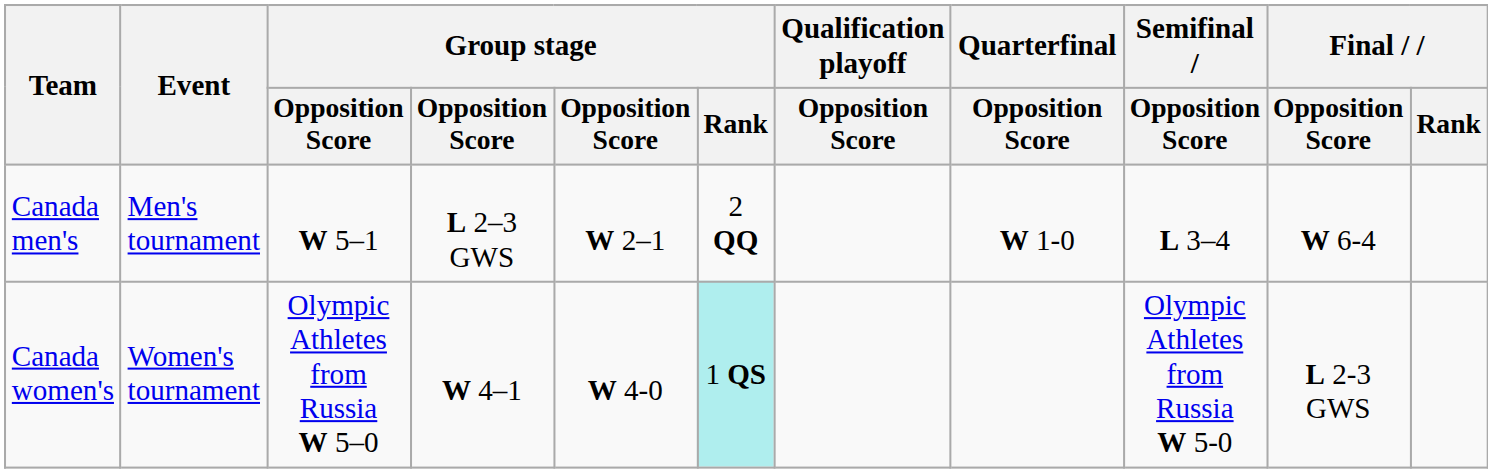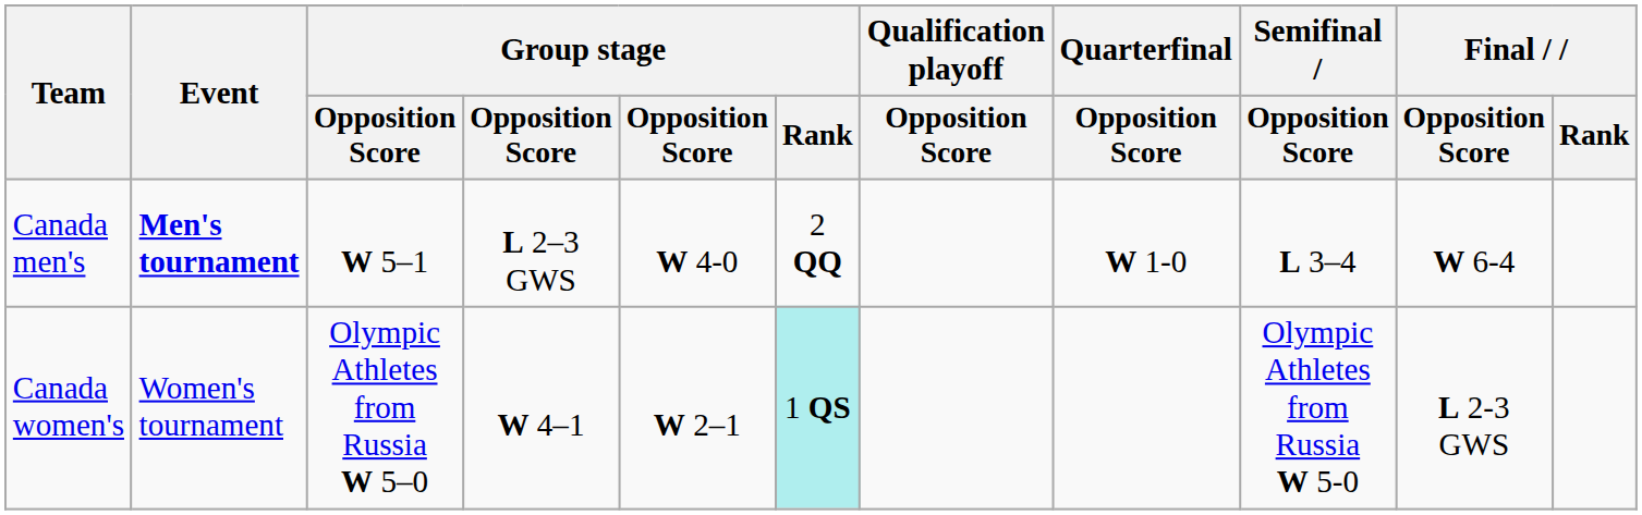Canada men's | Event: normal -> bold
Canada men's | column 5: W 2–1 -> W 4-0
Canada women's | column 5: W 4-0 -> W 2–1
